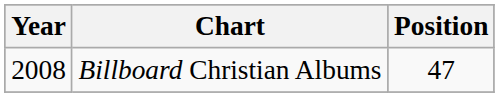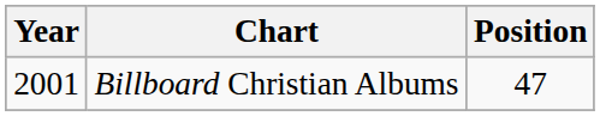Billboard Christian Albums | Year: 2008 -> 2001
